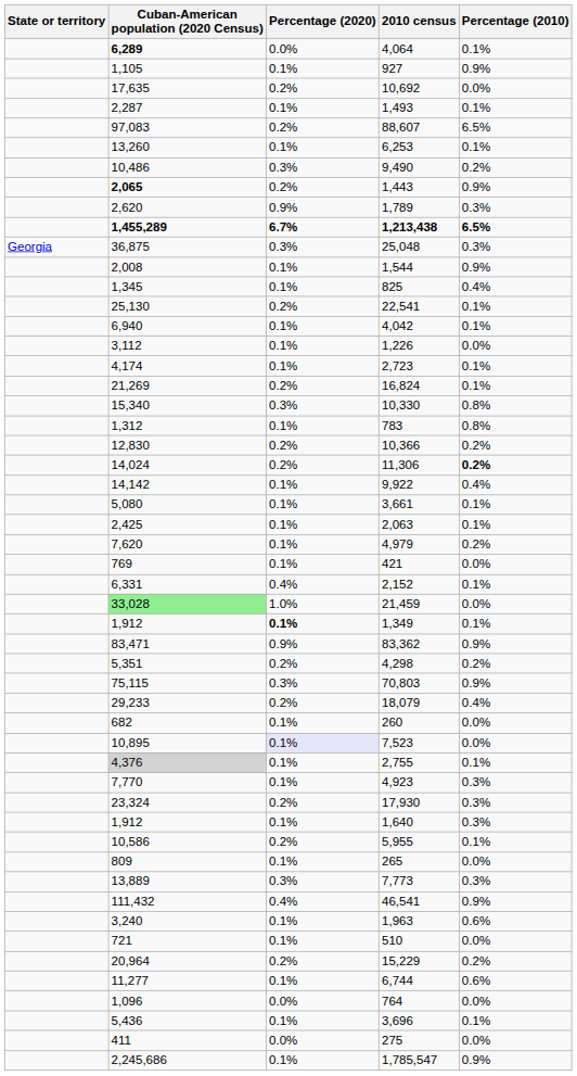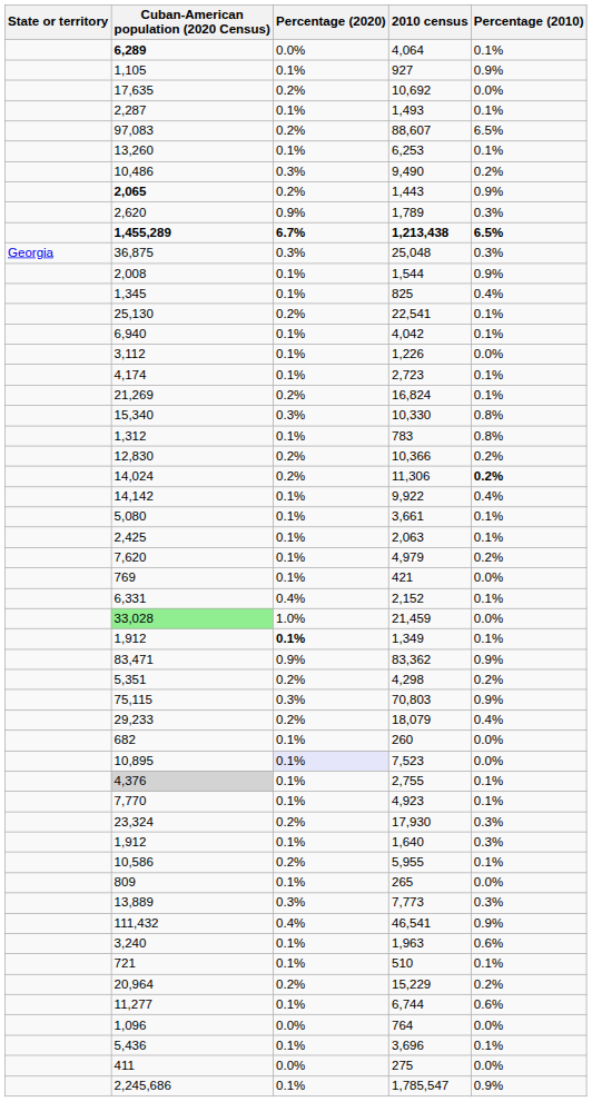4,923 | Percentage (2010): 0.3% -> 0.1%
510 | Percentage (2010): 0.0% -> 0.1%
